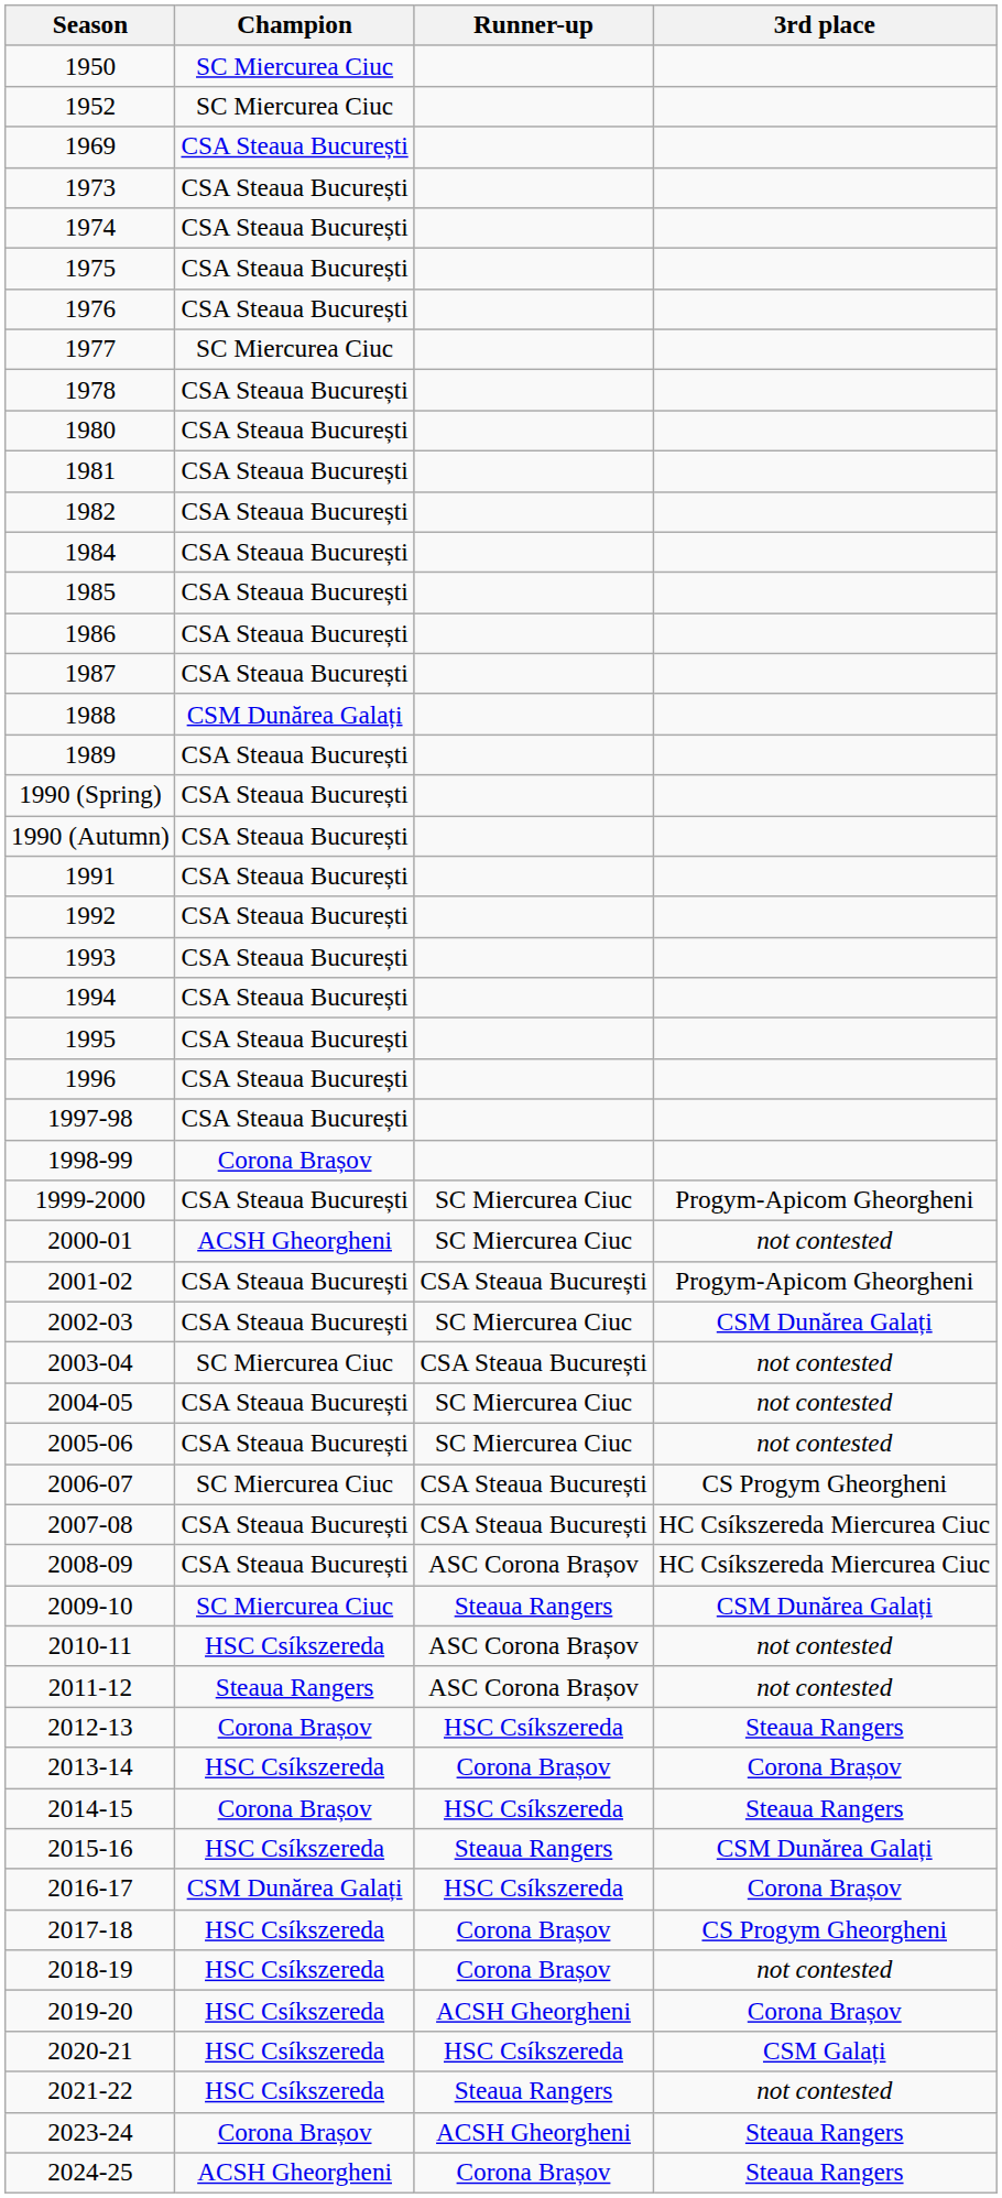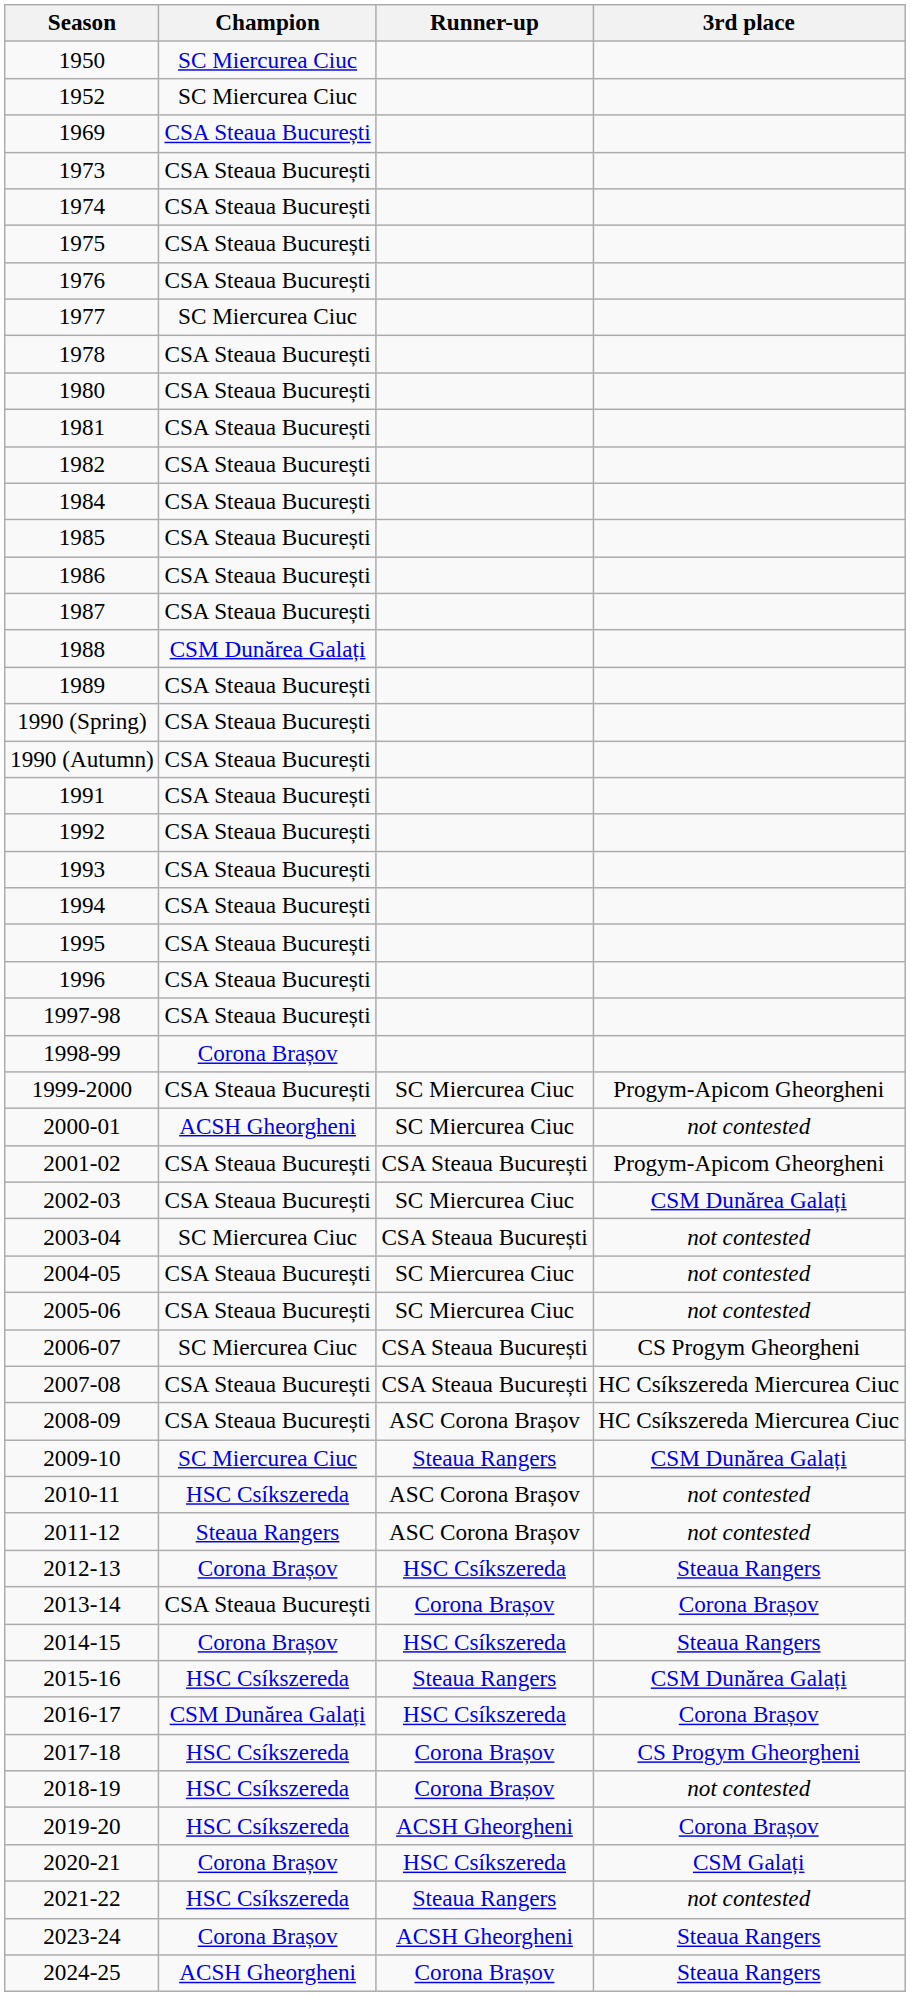2013-14 | Champion: HSC Csíkszereda -> CSA Steaua București
2020-21 | Champion: HSC Csíkszereda -> Corona Brașov
